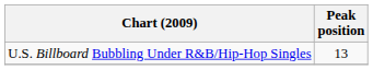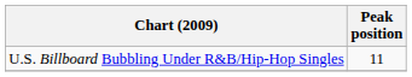U.S. Billboard Bubbling Under R&B/Hip-Hop Singles | Peak position: 13 -> 11
